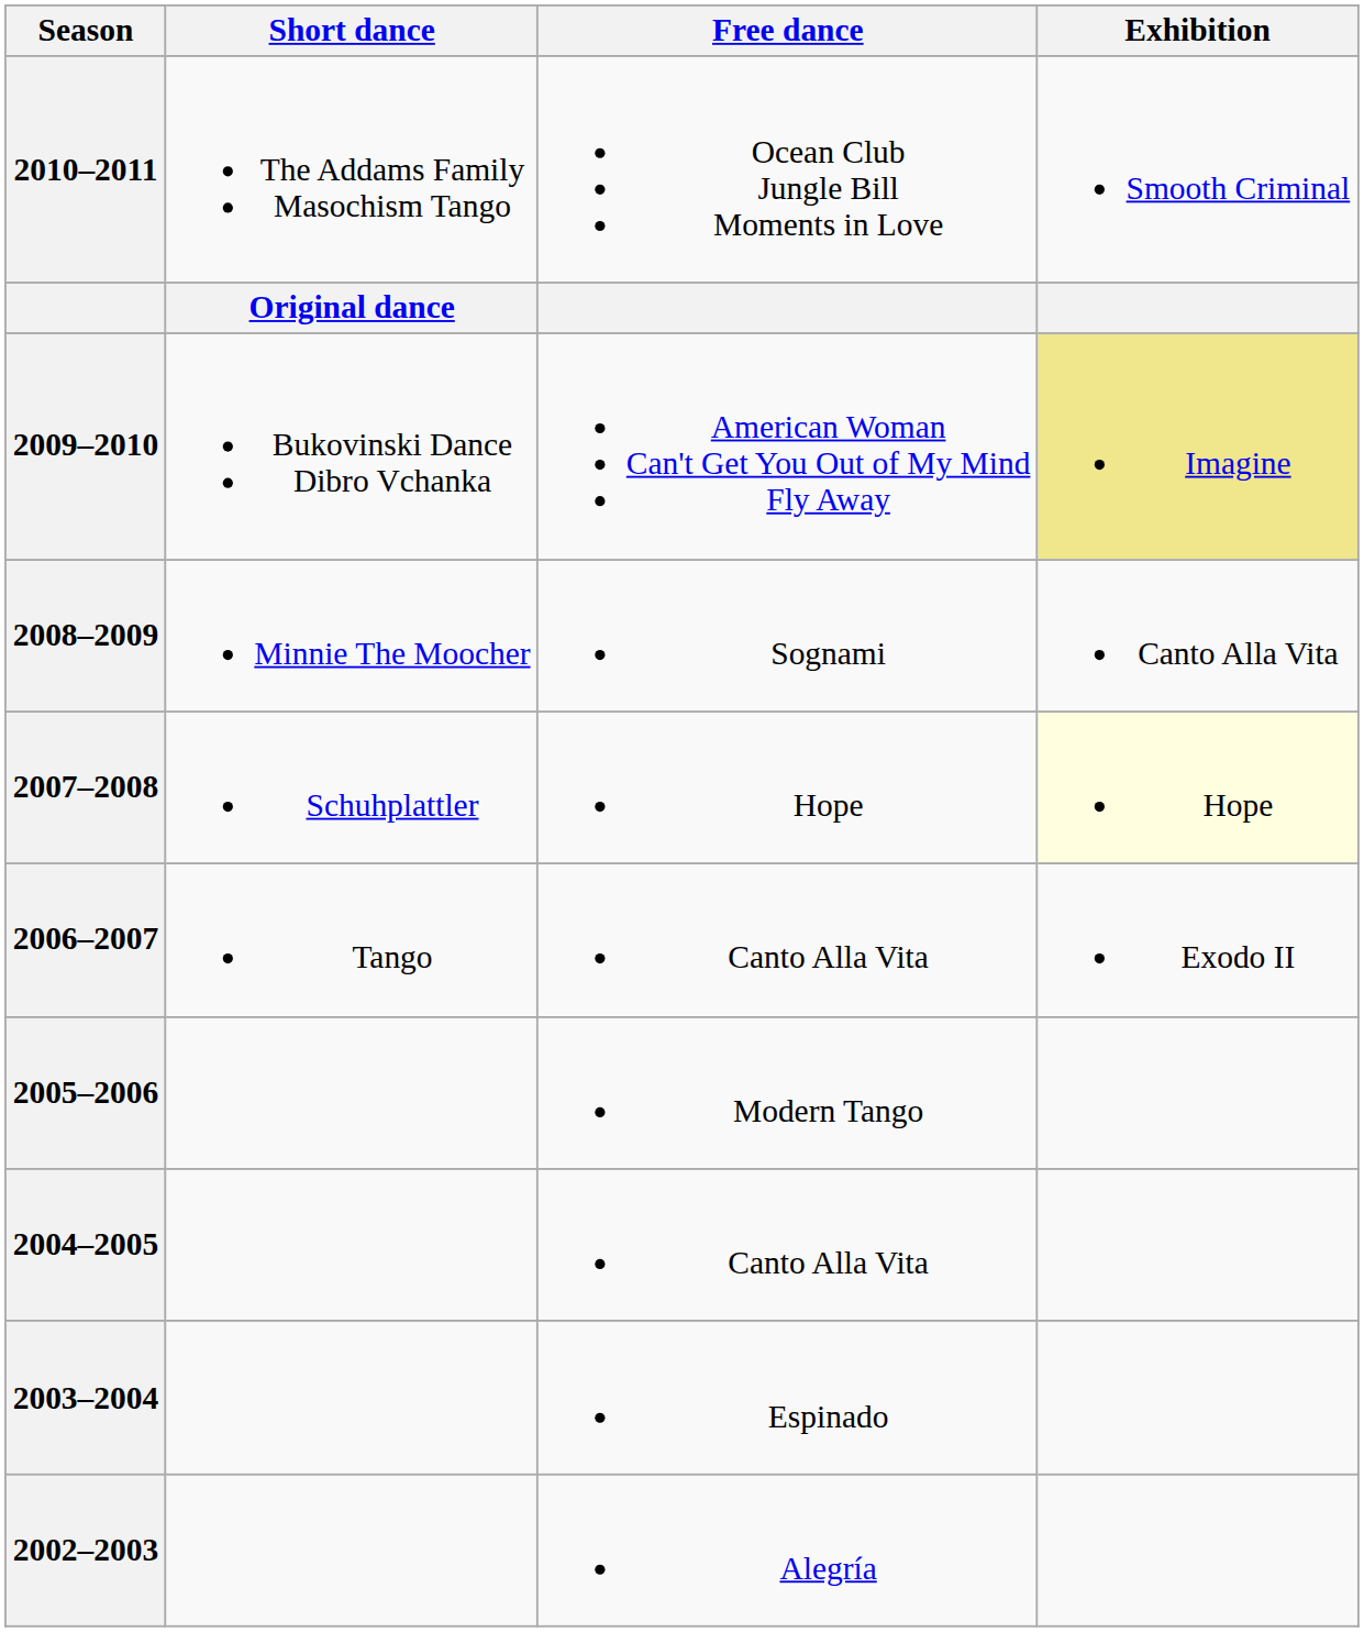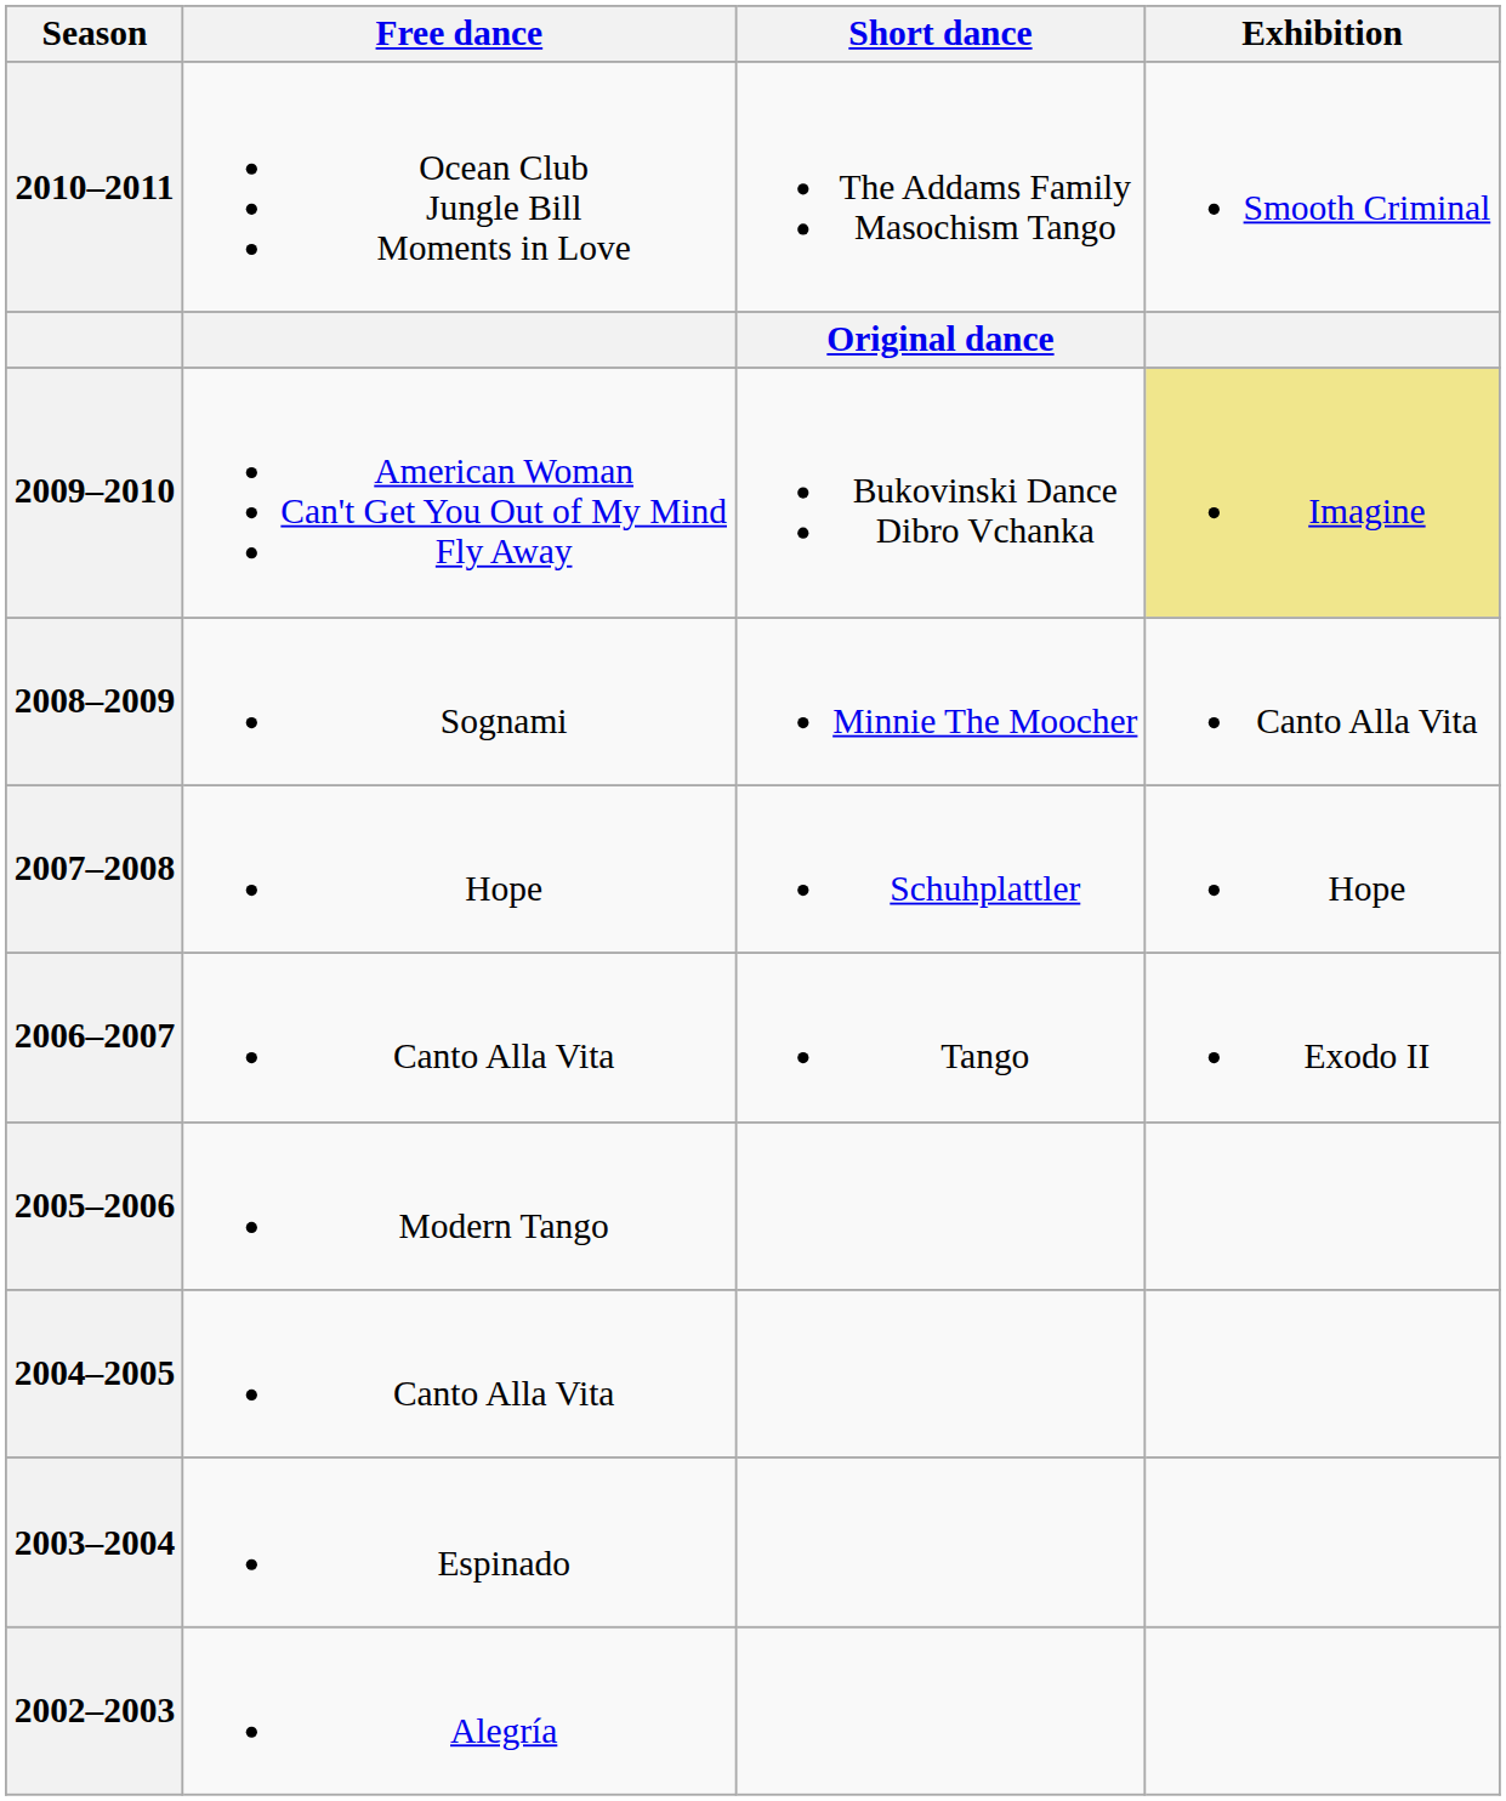columns swapped: Short dance <-> Free dance
2007–2008 | Exhibition: lightyellow background -> no background
